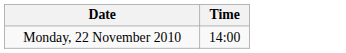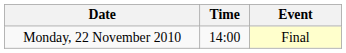+ column: Event | Final
